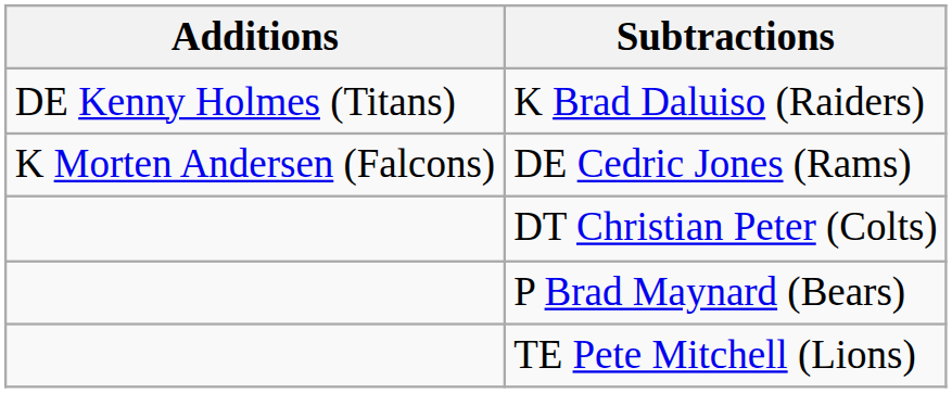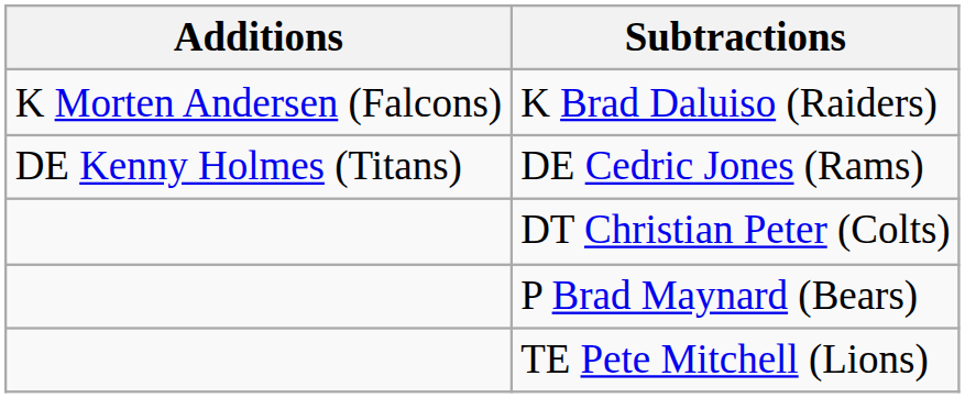K Brad Daluiso (Raiders) | Additions: DE Kenny Holmes (Titans) -> K Morten Andersen (Falcons)
DE Cedric Jones (Rams) | Additions: K Morten Andersen (Falcons) -> DE Kenny Holmes (Titans)
